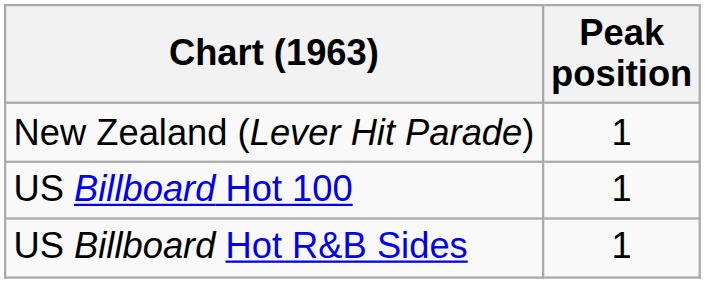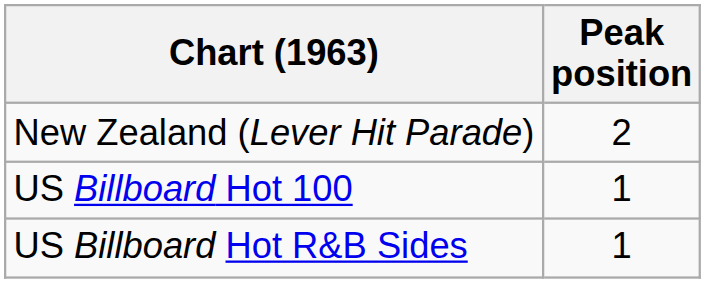New Zealand (Lever Hit Parade) | Peak position: 1 -> 2
